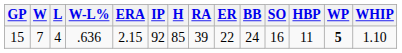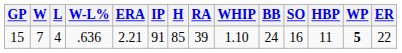columns swapped: ER <-> WHIP
15 | ERA: 2.15 -> 2.21
15 | IP: 92 -> 91
